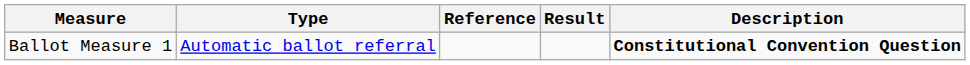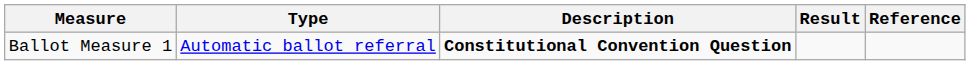columns swapped: Description <-> Reference
